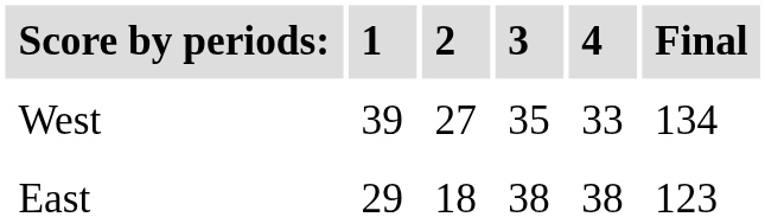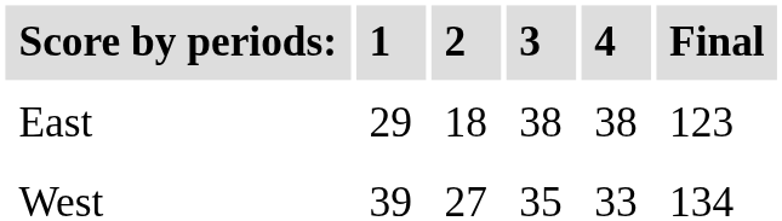rows swapped: East <-> West
